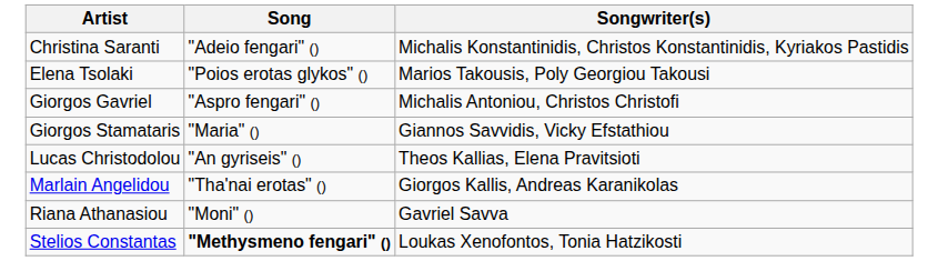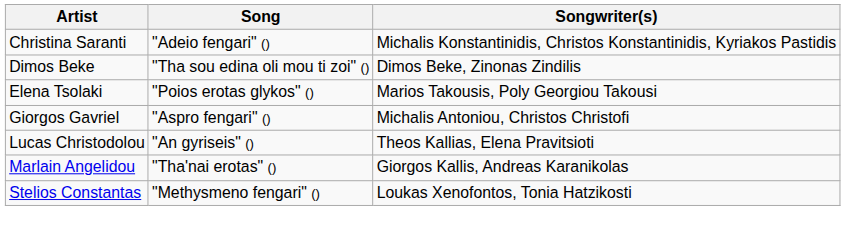+ row: Dimos Beke | "Tha sou edina oli mou ti zoi" () | Dimos Beke, Zinonas Zindilis
- row: Giorgos Stamataris | "Maria" () | Giannos Savvidis, Vicky Efstathiou
- row: Riana Athanasiou | "Moni" () | Gavriel Savva
Stelios Constantas | Song: bold -> normal
